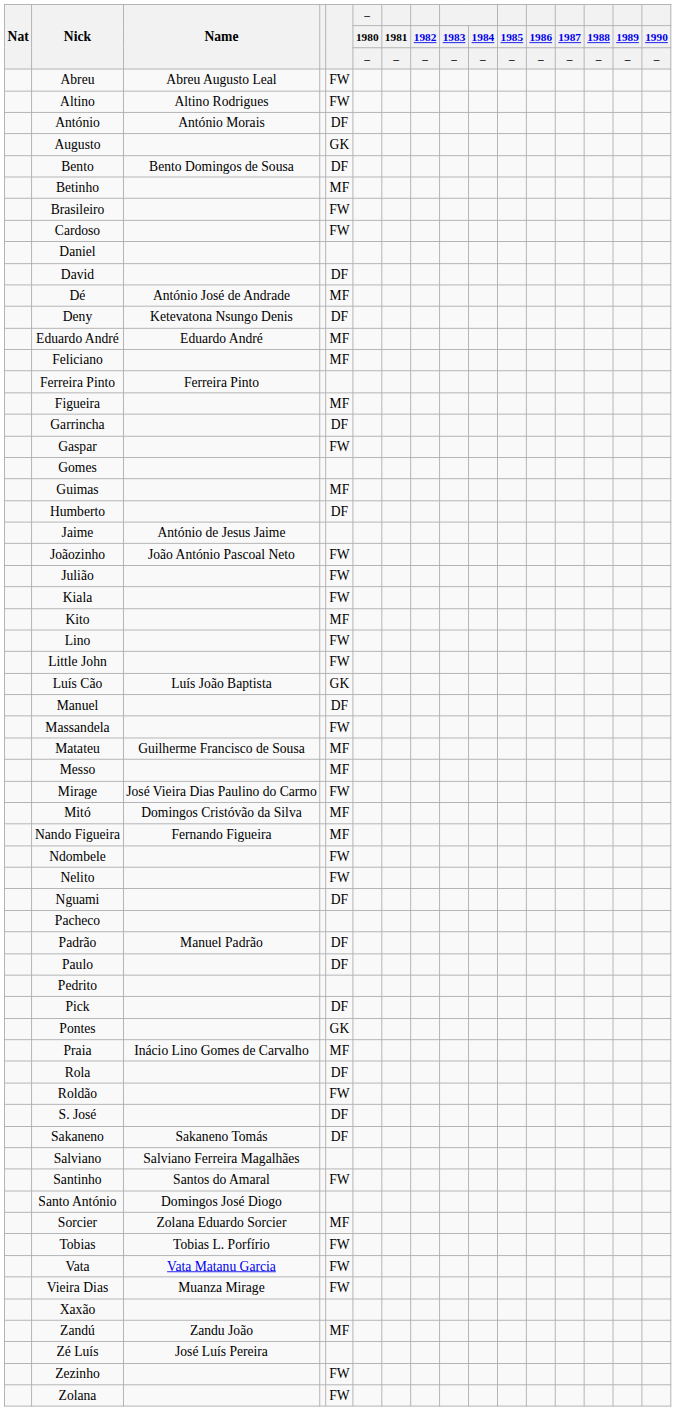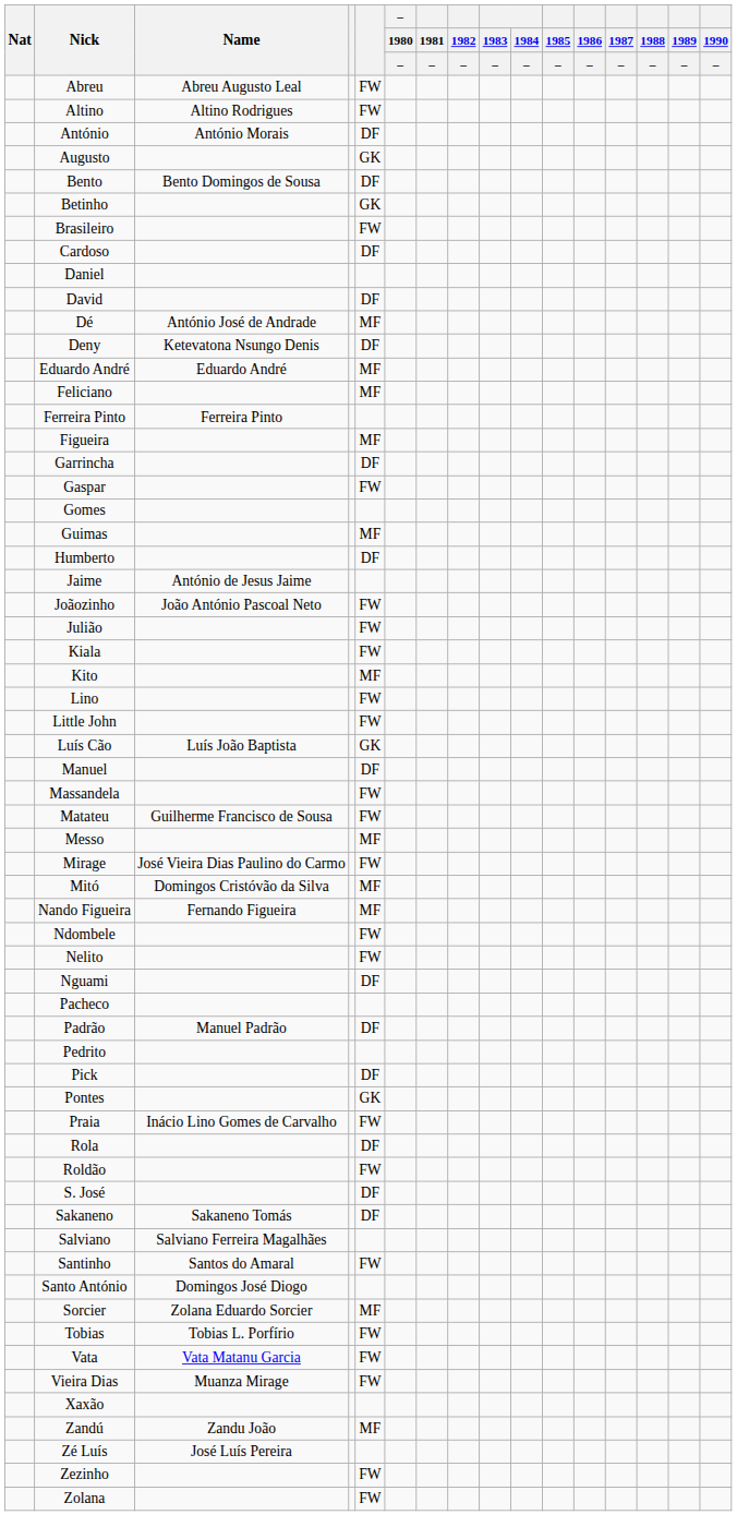Betinho | column 5: MF -> GK
Cardoso | column 5: FW -> DF
Matateu | column 5: MF -> FW
- row: Paulo | DF
Praia | column 5: MF -> FW
